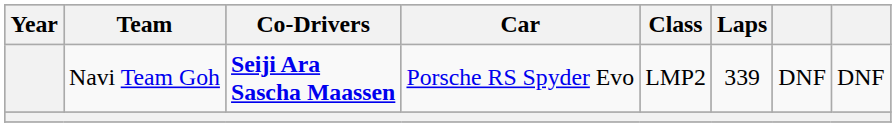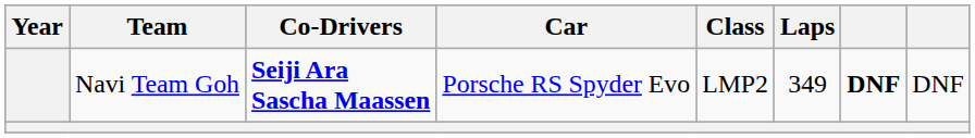Navi Team Goh | Laps: 339 -> 349
Navi Team Goh | column 7: normal -> bold
